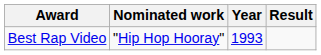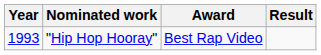columns swapped: Year <-> Award
